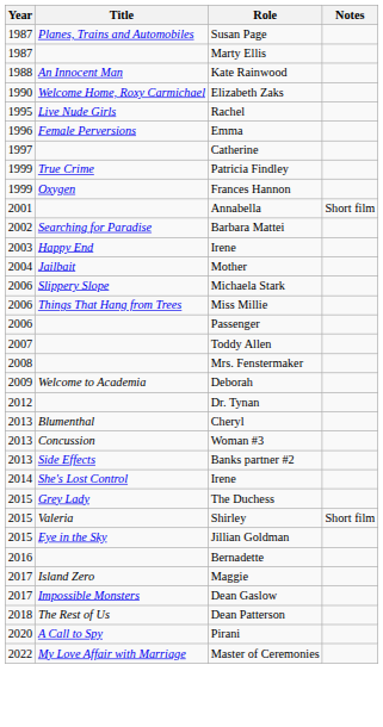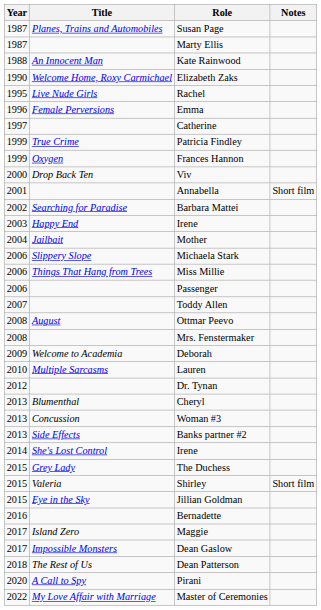+ row: 2000 | Drop Back Ten | Viv
+ row: 2008 | August | Ottmar Peevo
+ row: 2010 | Multiple Sarcasms | Lauren
